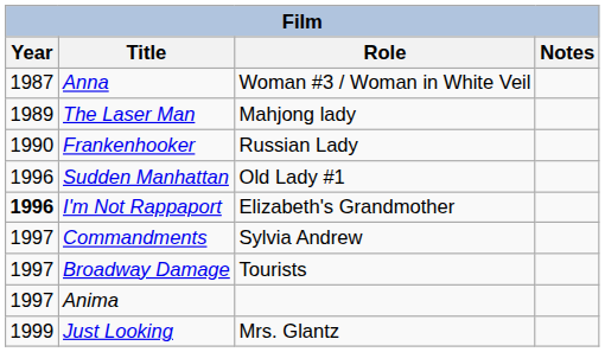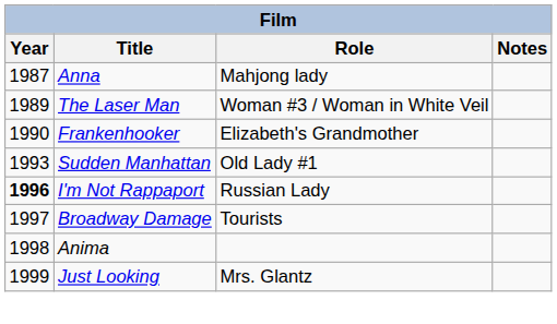Anna | Role: Woman #3 / Woman in White Veil -> Mahjong lady
The Laser Man | Role: Mahjong lady -> Woman #3 / Woman in White Veil
Frankenhooker | Role: Russian Lady -> Elizabeth's Grandmother
Sudden Manhattan | Year: 1996 -> 1993
I'm Not Rappaport | Role: Elizabeth's Grandmother -> Russian Lady
- row: 1997 | Commandments | Sylvia Andrew
Anima | Year: 1997 -> 1998
